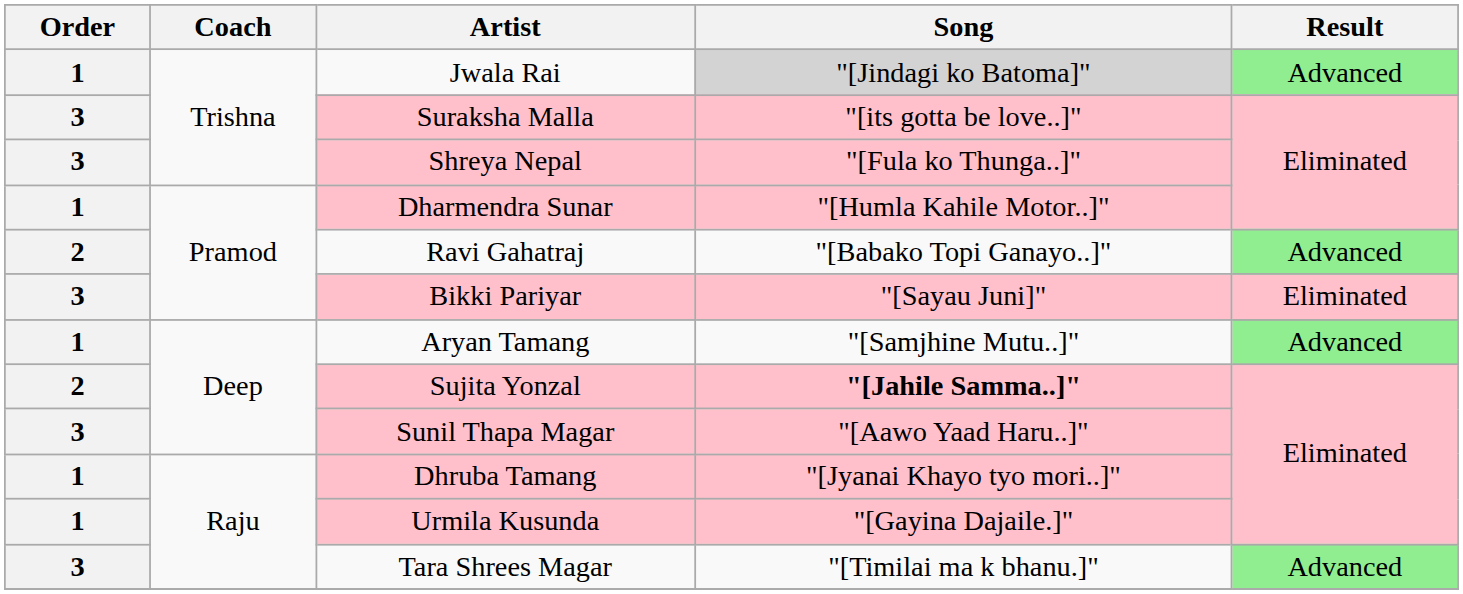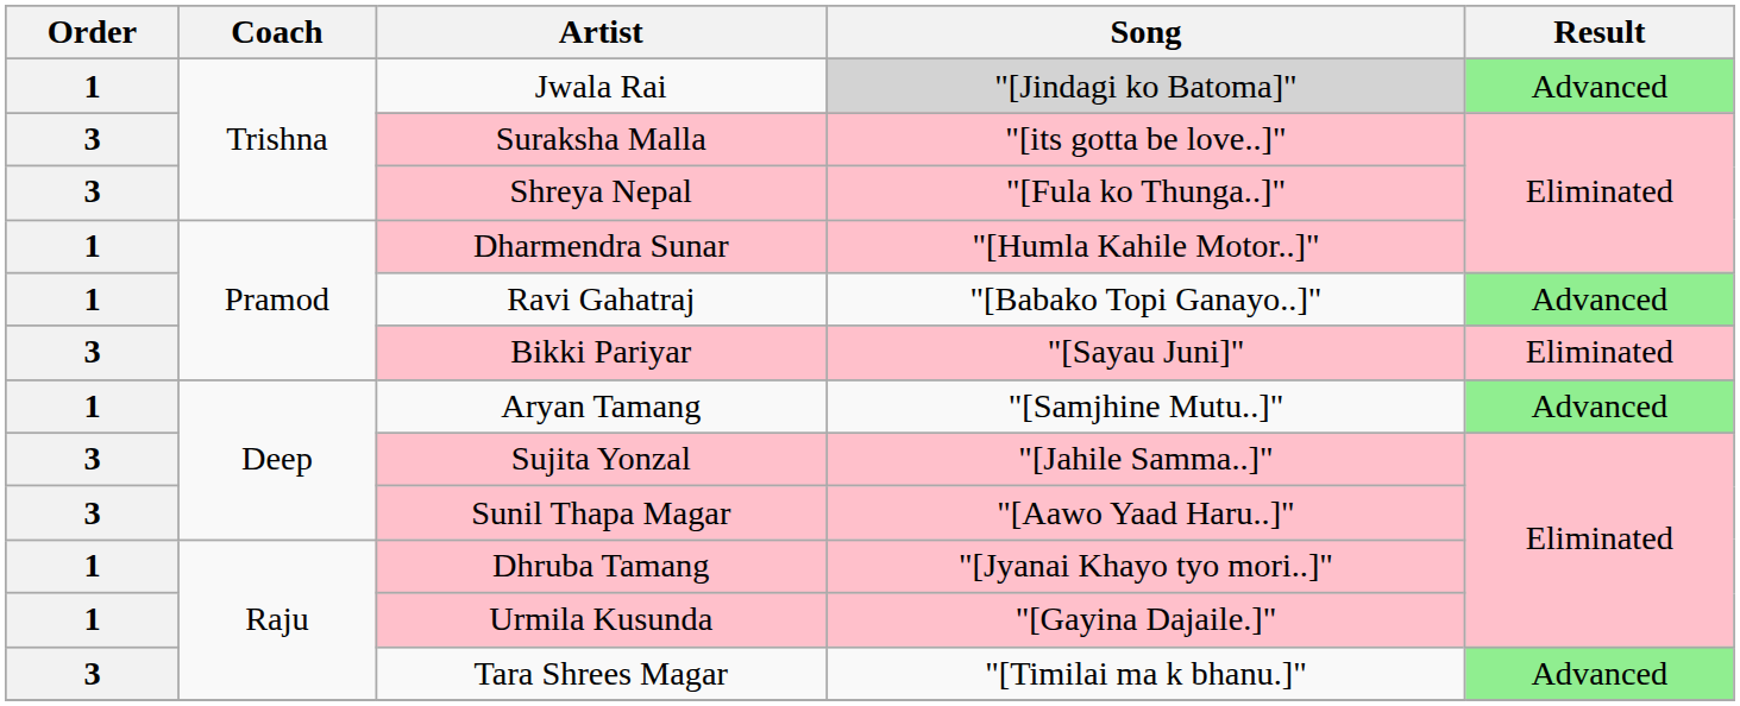Ravi Gahatraj | Order: 2 -> 1
Sujita Yonzal | Order: 2 -> 3
Sujita Yonzal | Song: bold -> normal
